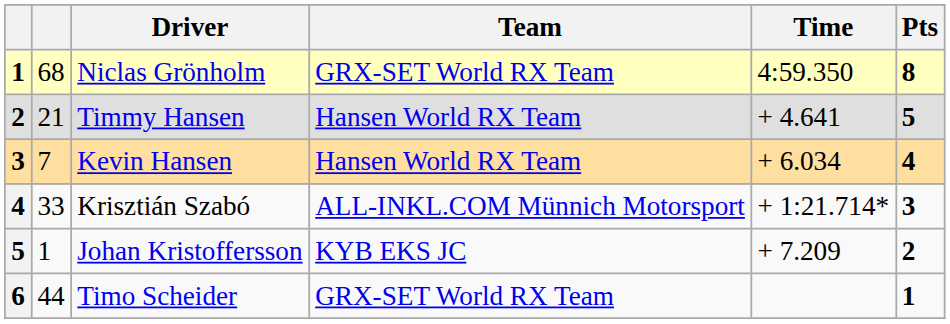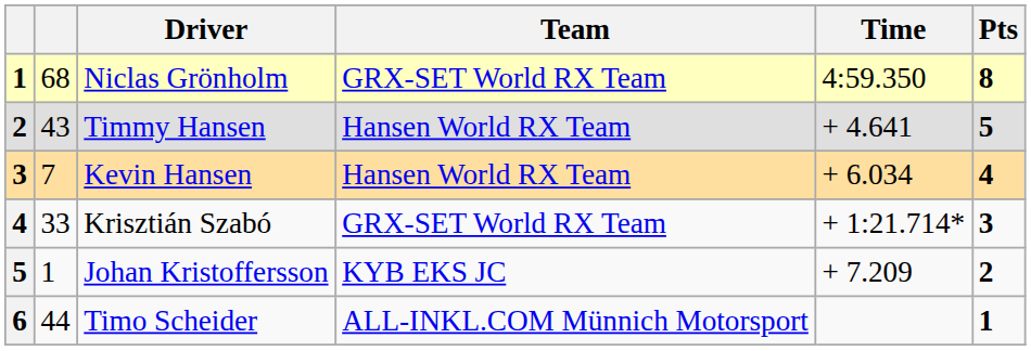Timmy Hansen | column 2: 21 -> 43
Krisztián Szabó | Team: ALL-INKL.COM Münnich Motorsport -> GRX-SET World RX Team
Timo Scheider | Team: GRX-SET World RX Team -> ALL-INKL.COM Münnich Motorsport
